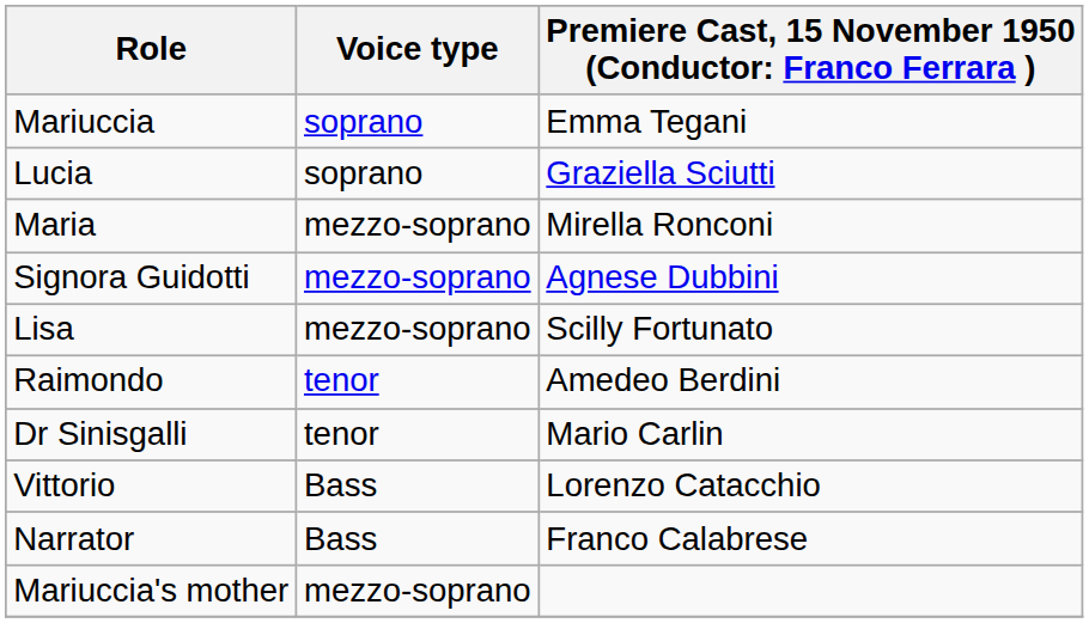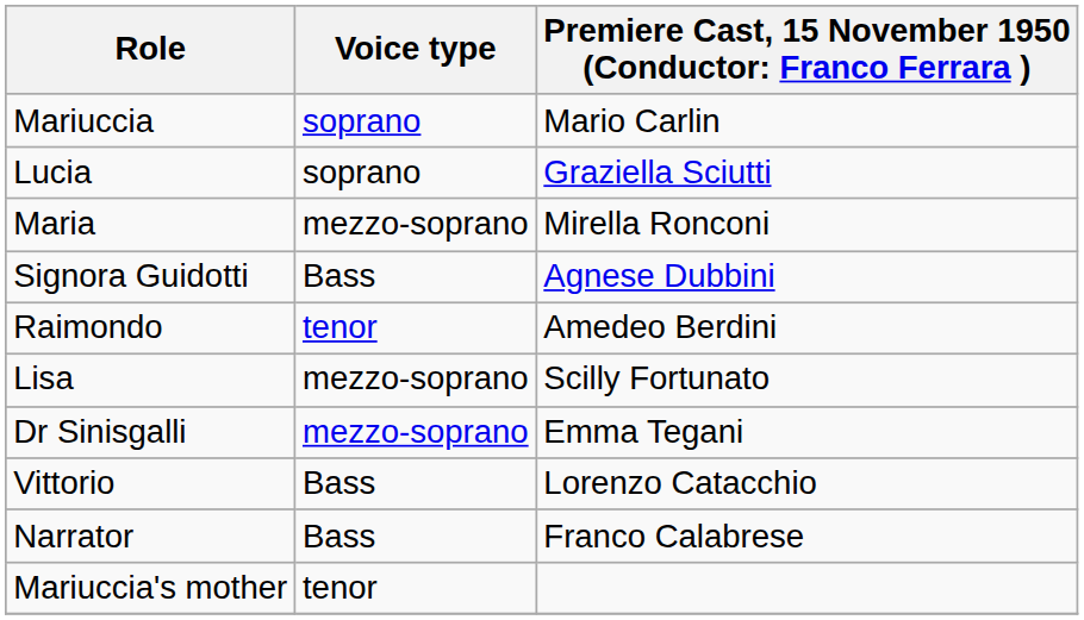Mariuccia | column 3: Emma Tegani -> Mario Carlin
Signora Guidotti | Voice type: mezzo-soprano -> Bass
rows swapped: Lisa <-> Raimondo
Dr Sinisgalli | Voice type: tenor -> mezzo-soprano
Dr Sinisgalli | column 3: Mario Carlin -> Emma Tegani
Mariuccia's mother | Voice type: mezzo-soprano -> tenor
